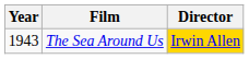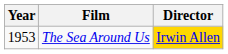The Sea Around Us | Year: 1943 -> 1953
